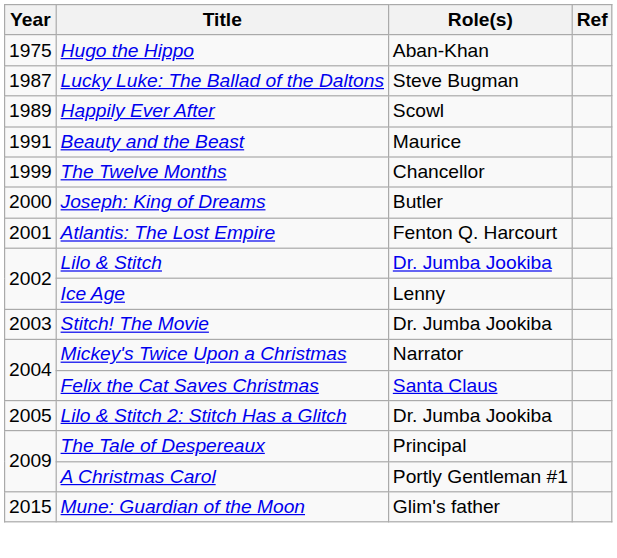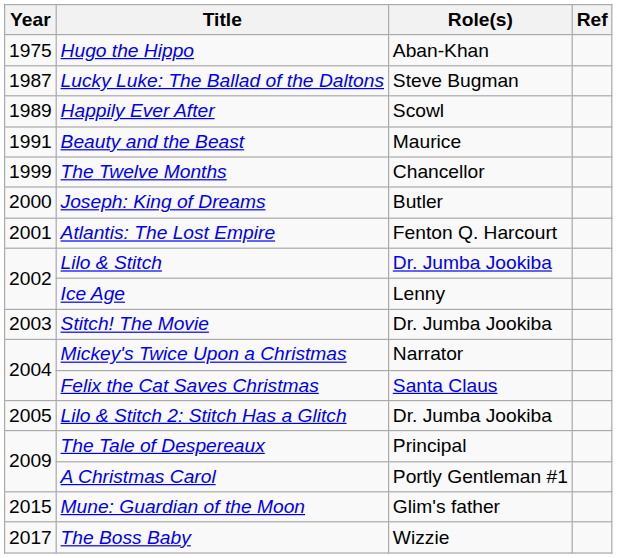+ row: 2017 | The Boss Baby | Wizzie
